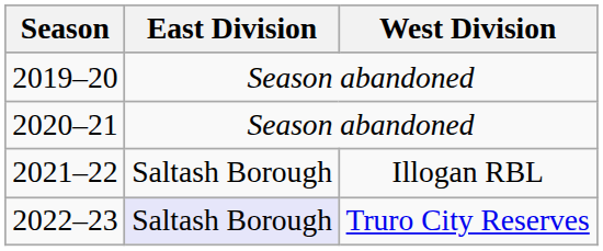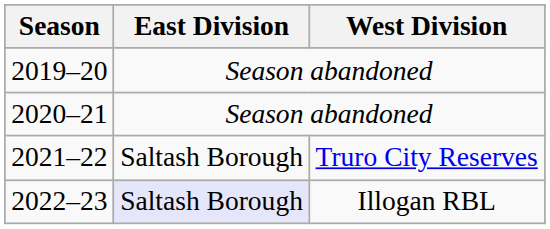2021–22 | West Division: Illogan RBL -> Truro City Reserves
2022–23 | West Division: Truro City Reserves -> Illogan RBL
